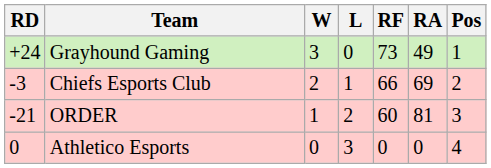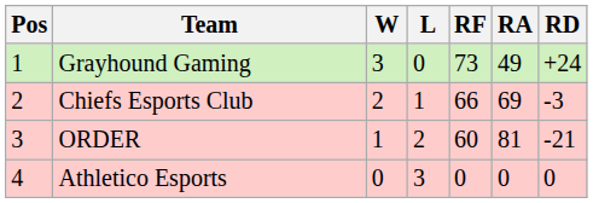columns swapped: Pos <-> RD
